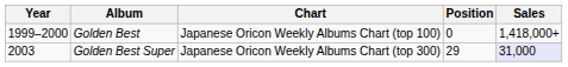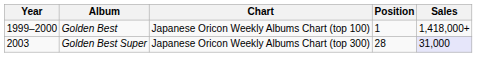Golden Best | Position: 0 -> 1
Golden Best Super | Position: 29 -> 28
